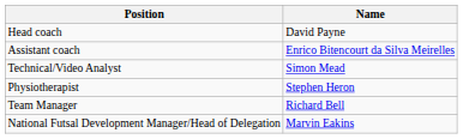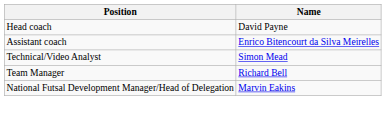- row: Physiotherapist | Stephen Heron
